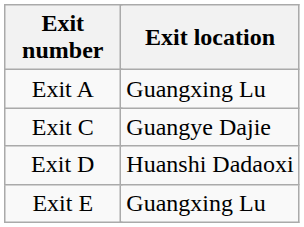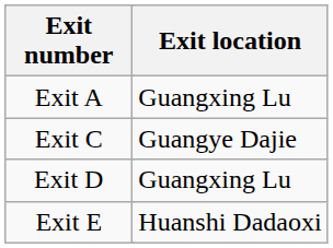Exit D | Exit location: Huanshi Dadaoxi -> Guangxing Lu
Exit E | Exit location: Guangxing Lu -> Huanshi Dadaoxi
